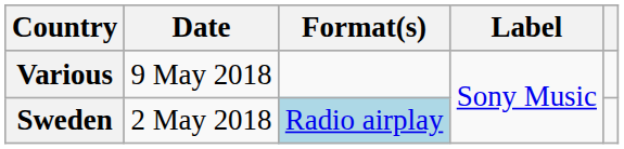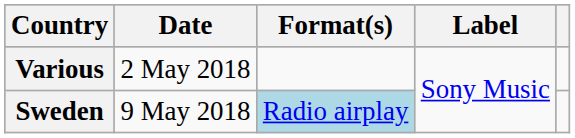Various | Date: 9 May 2018 -> 2 May 2018
Sweden | Date: 2 May 2018 -> 9 May 2018
